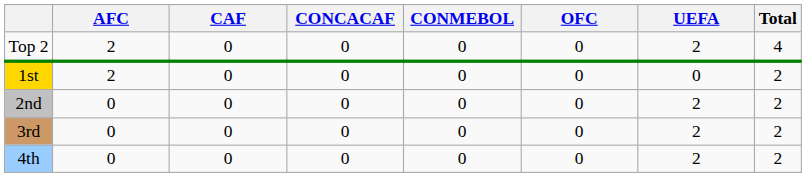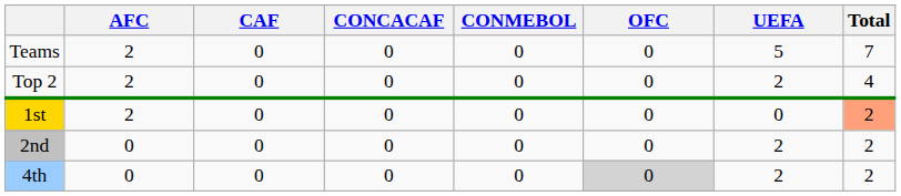+ row: Teams | 2 | 0 | 0 | 0 | 0 | 5 | 7
1st | Total: no background -> lightsalmon background
- row: 3rd | 0 | 0 | 0 | 0 | 0 | 2 | 2
4th | OFC: no background -> lightgrey background
